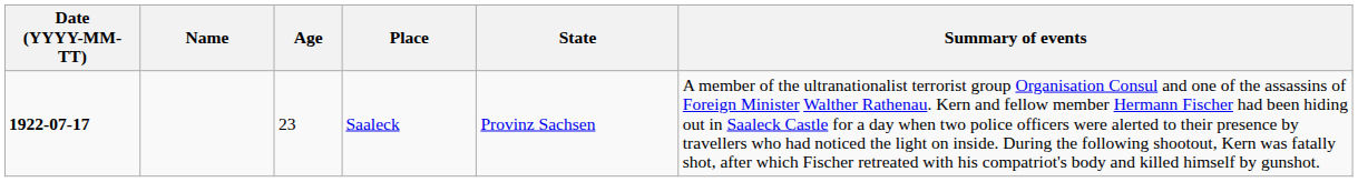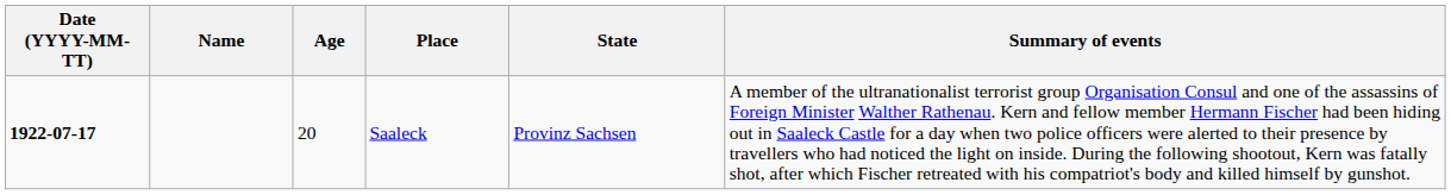Saaleck | Age: 23 -> 20
